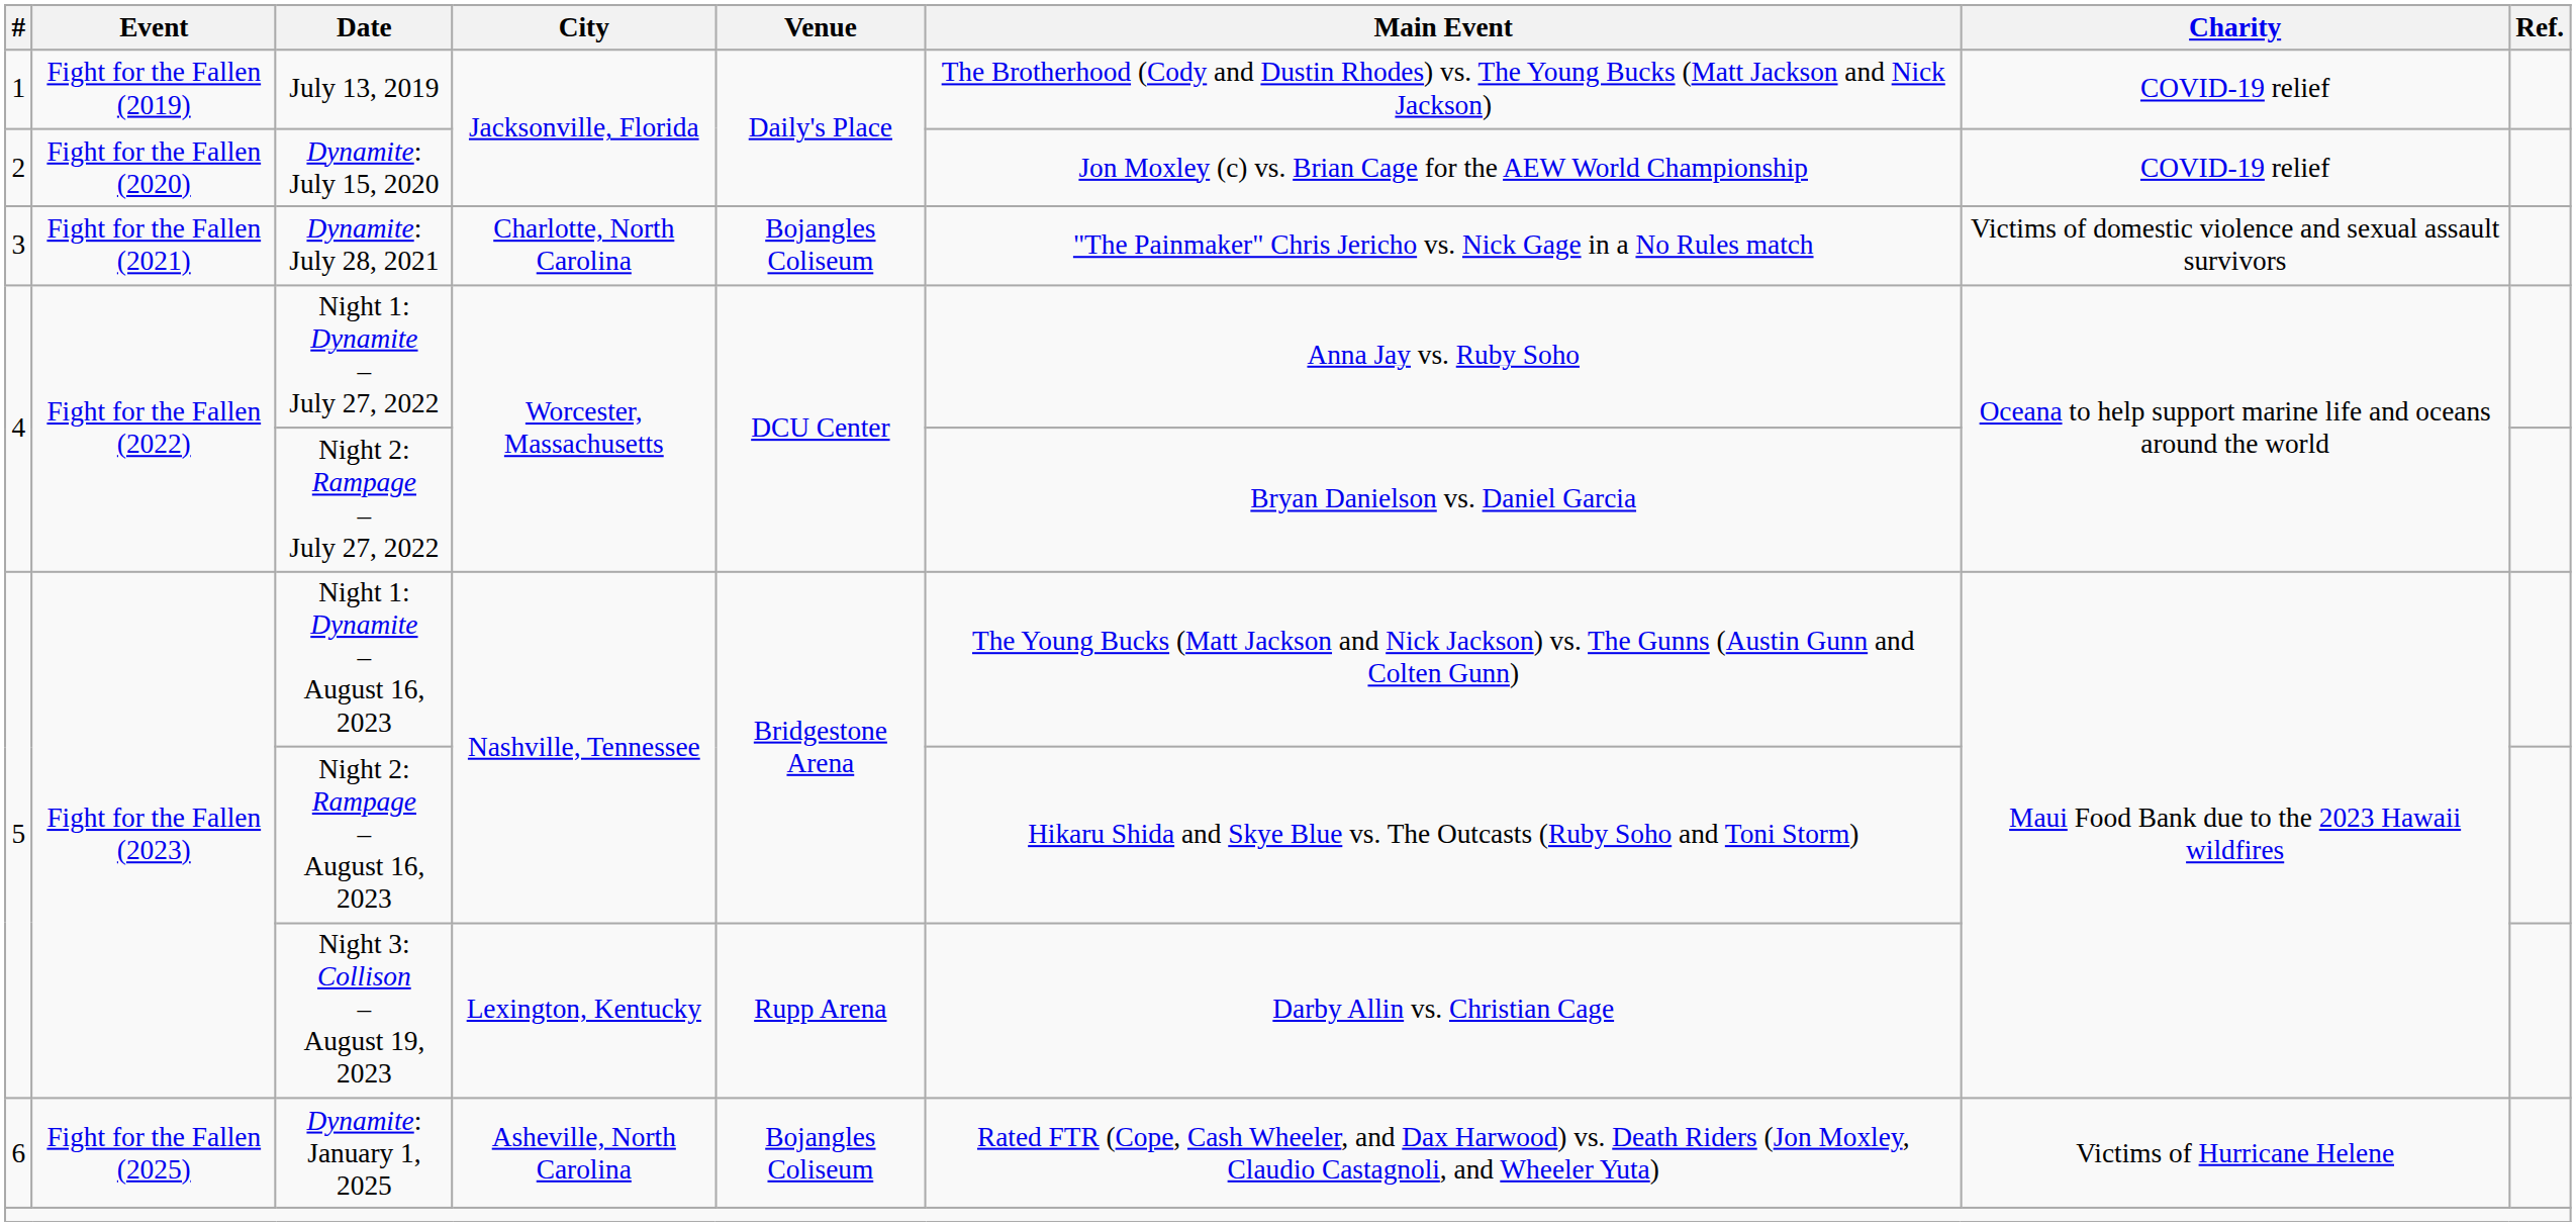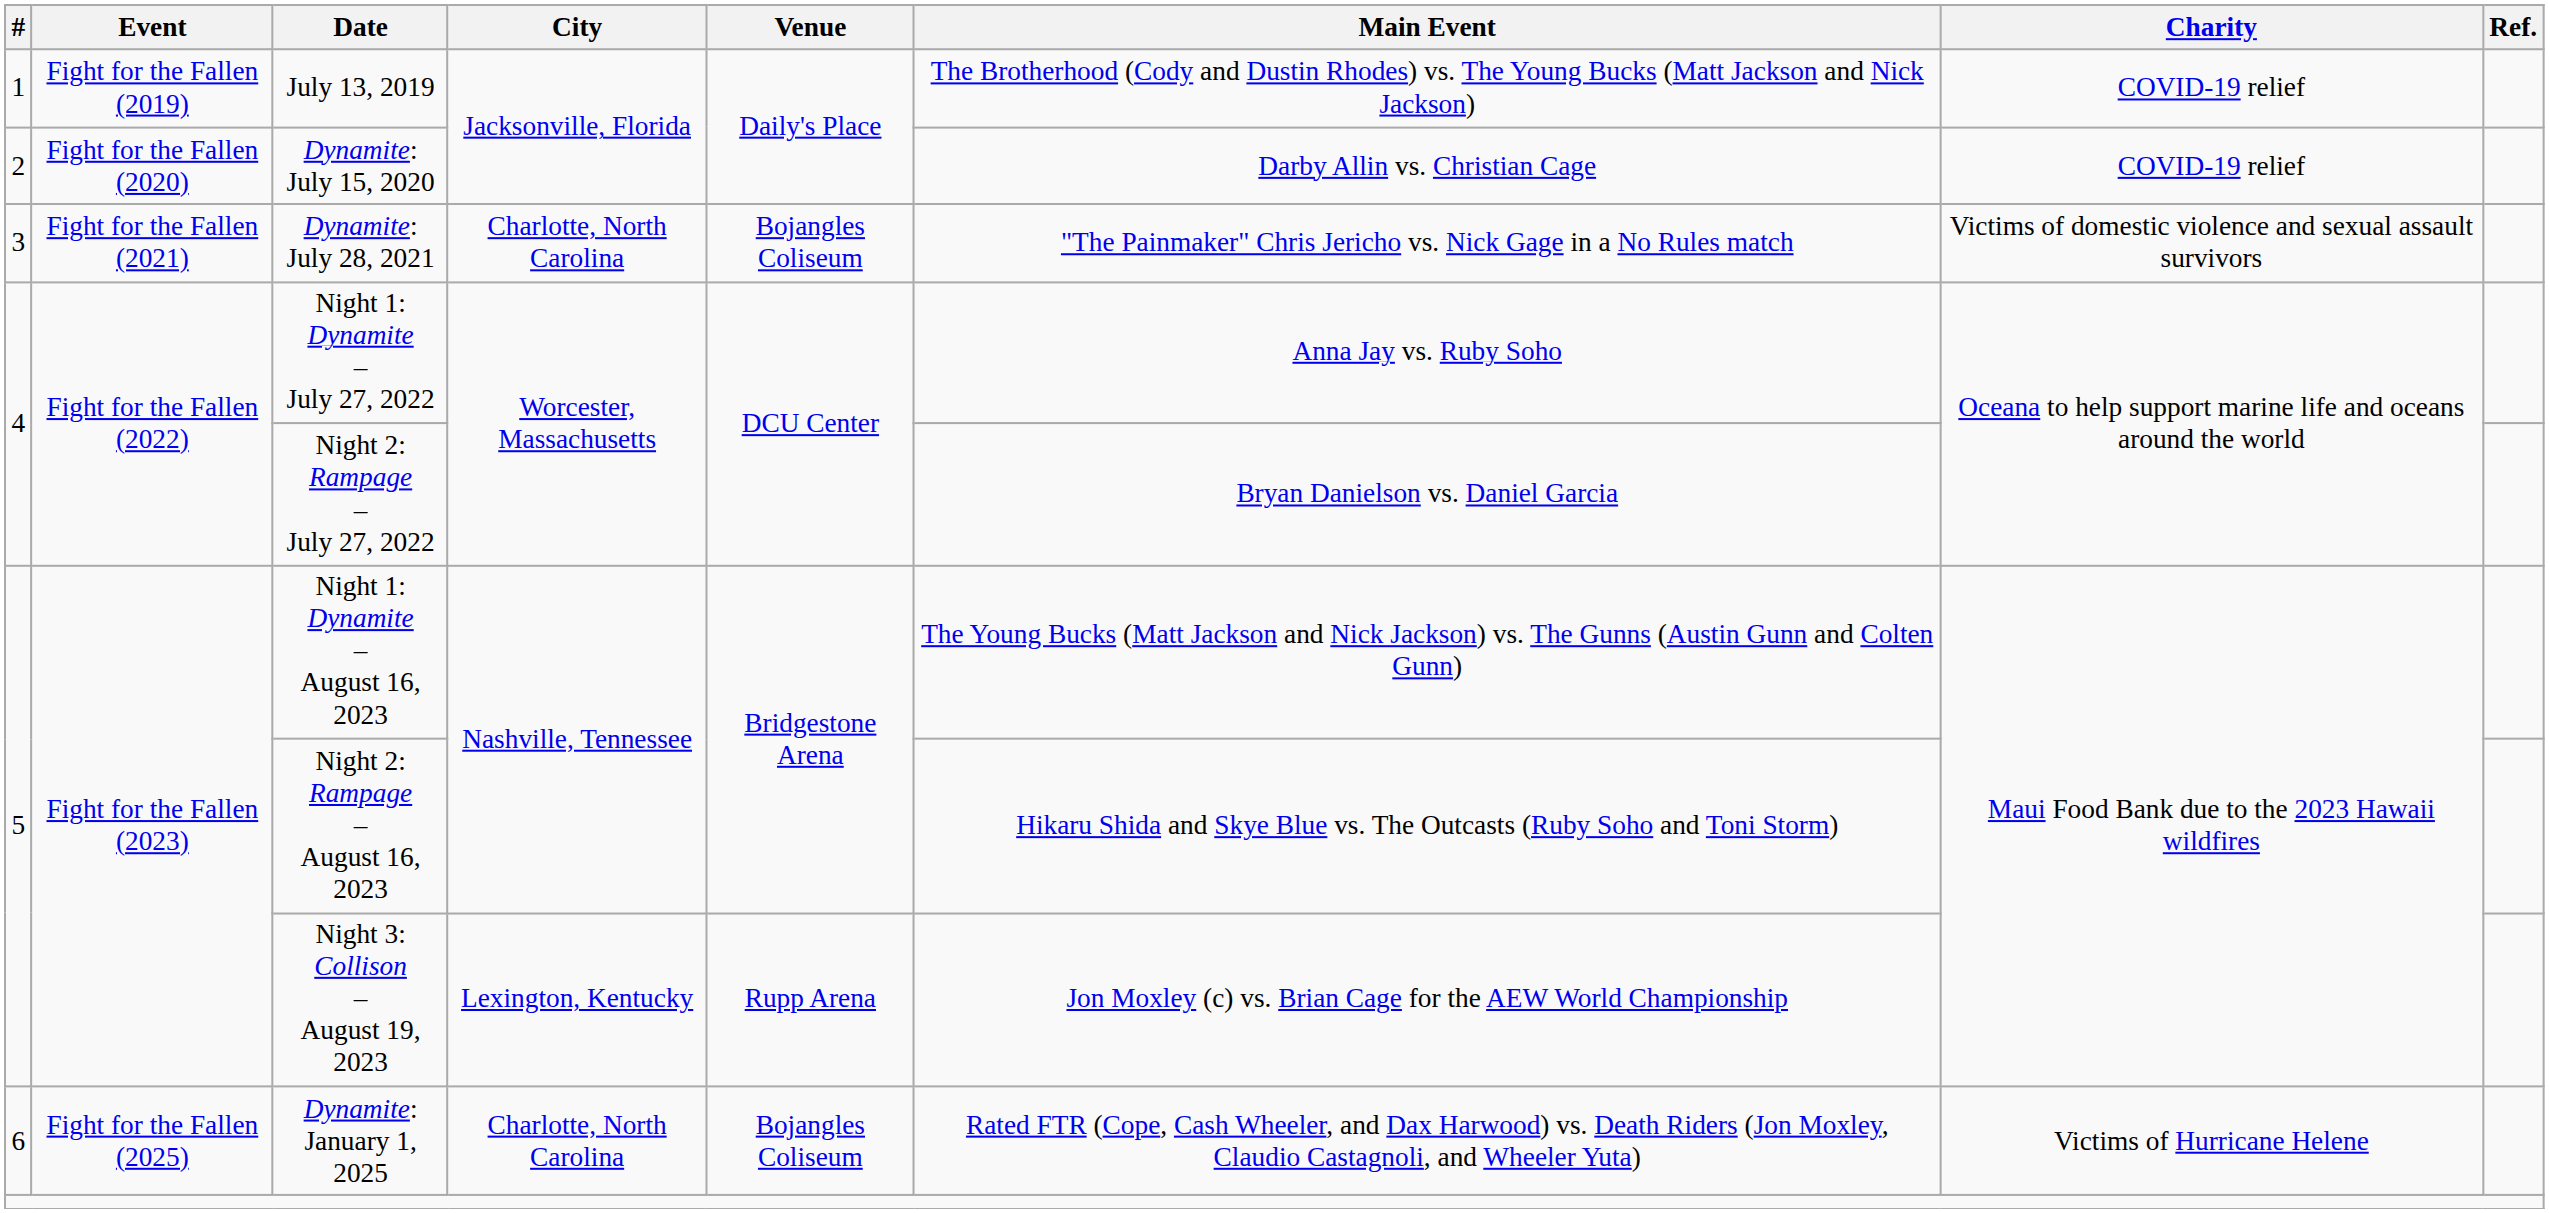Dynamite: July 15, 2020 | Main Event: Jon Moxley (c) vs. Brian Cage for the AEW World Championship -> Darby Allin vs. Christian Cage
Night 3: Collison – August 19, 2023 | Main Event: Darby Allin vs. Christian Cage -> Jon Moxley (c) vs. Brian Cage for the AEW World Championship
Dynamite: January 1, 2025 | City: Asheville, North Carolina -> Charlotte, North Carolina
